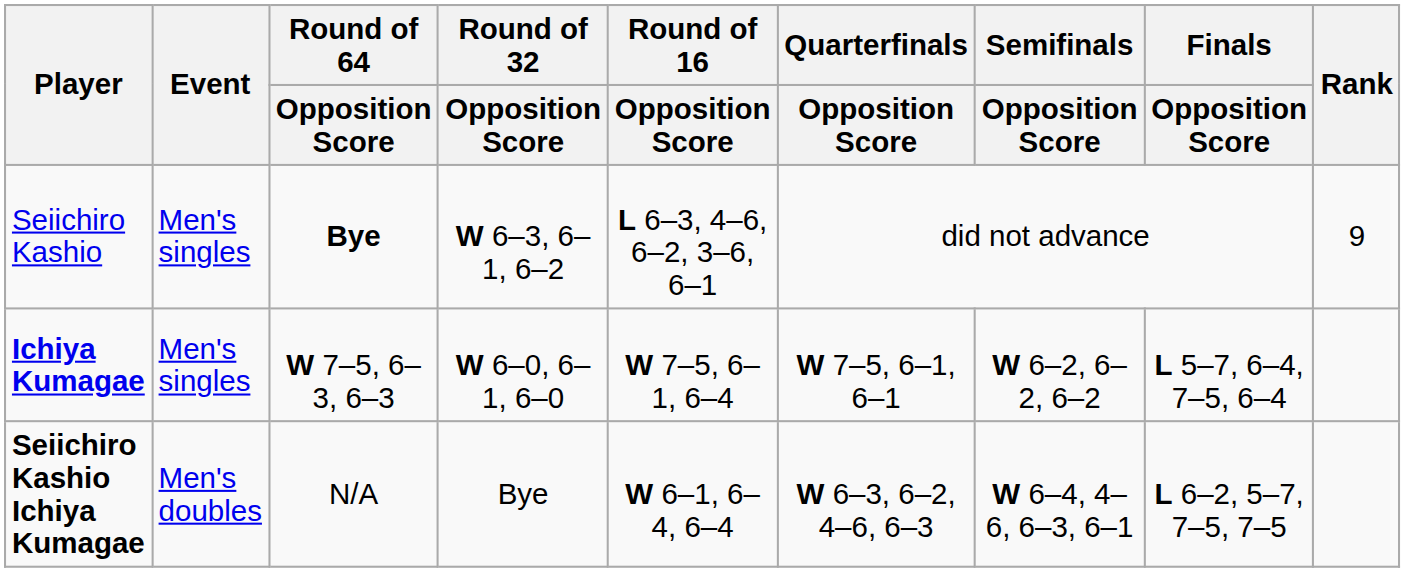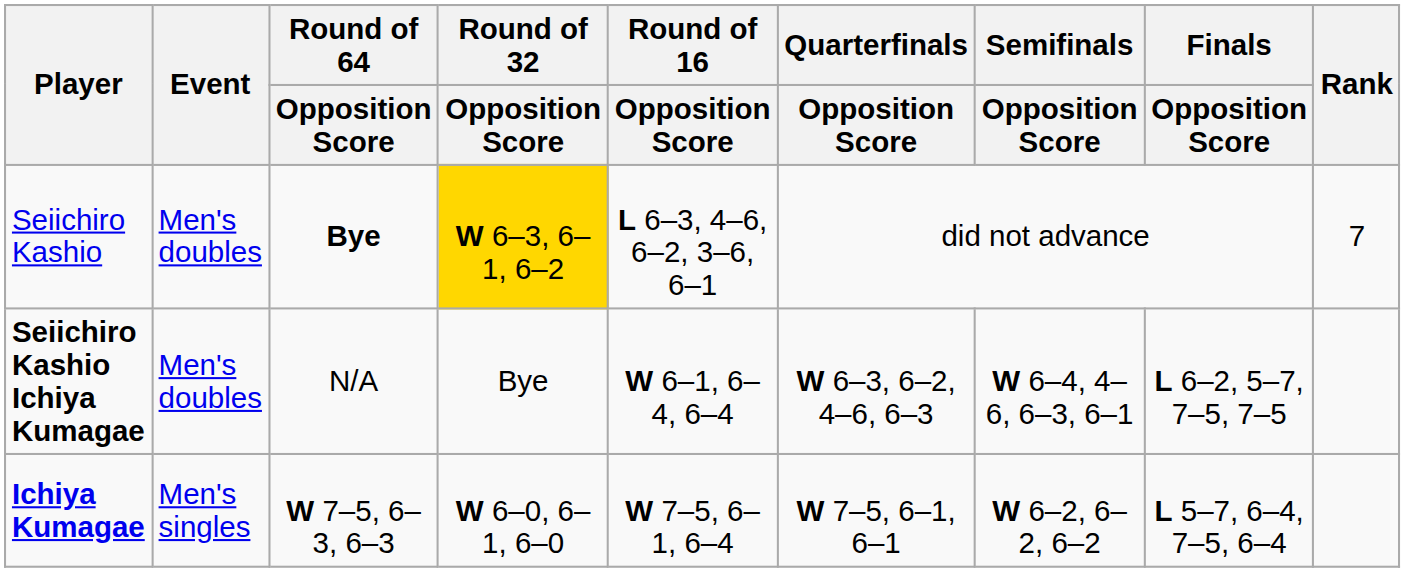Seiichiro Kashio | Event: Men's singles -> Men's doubles
Seiichiro Kashio | Round of 32 / Opposition Score: no background -> gold background
Seiichiro Kashio | Rank: 9 -> 7
rows swapped: Ichiya Kumagae <-> Seiichiro Kashio Ichiya Kumagae
